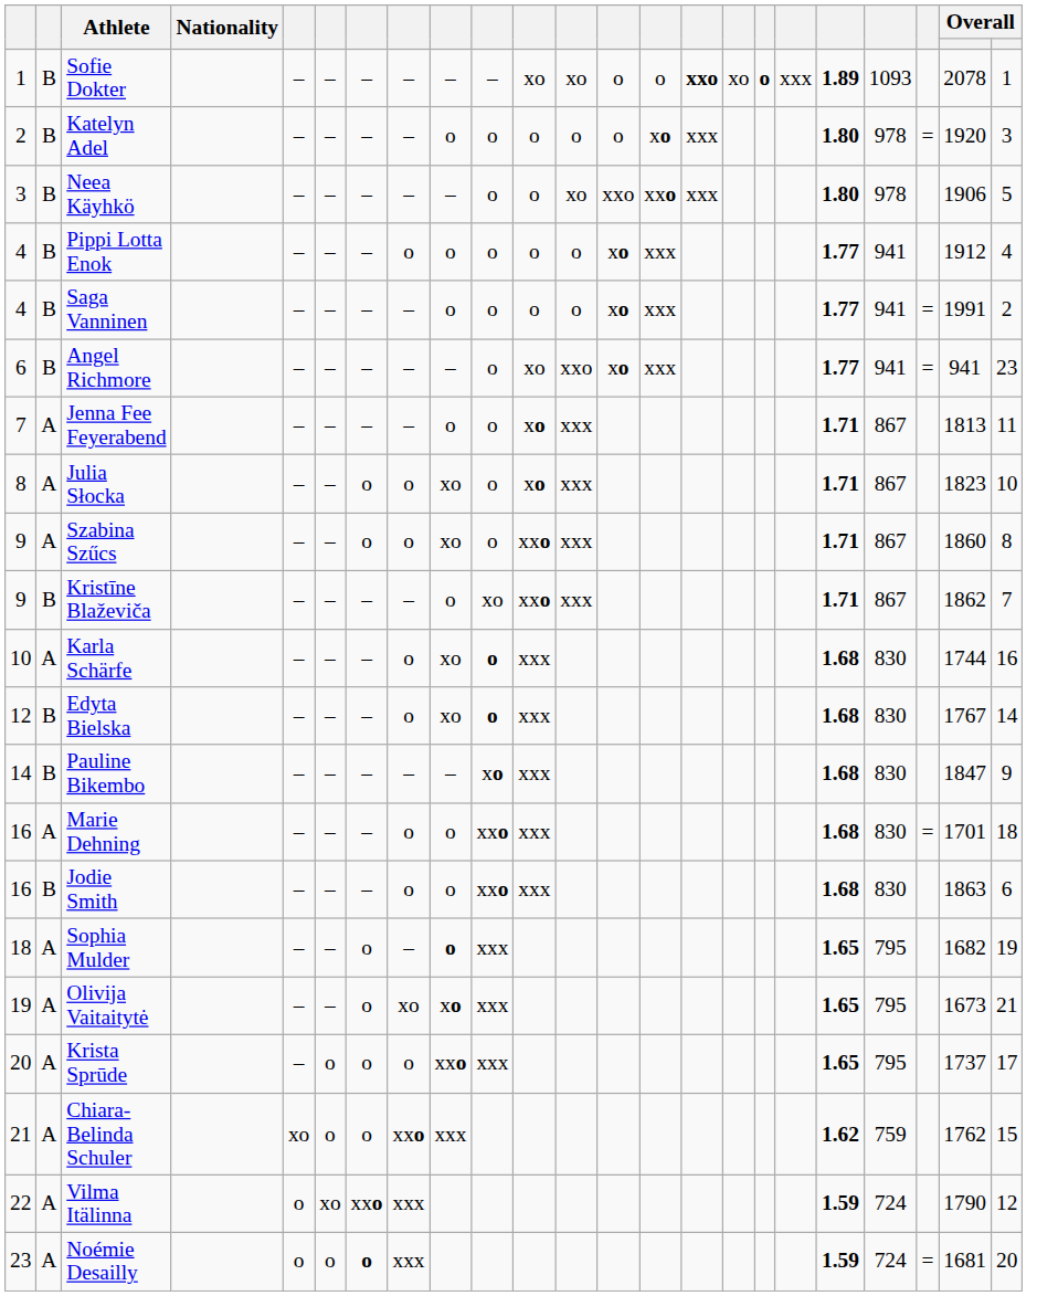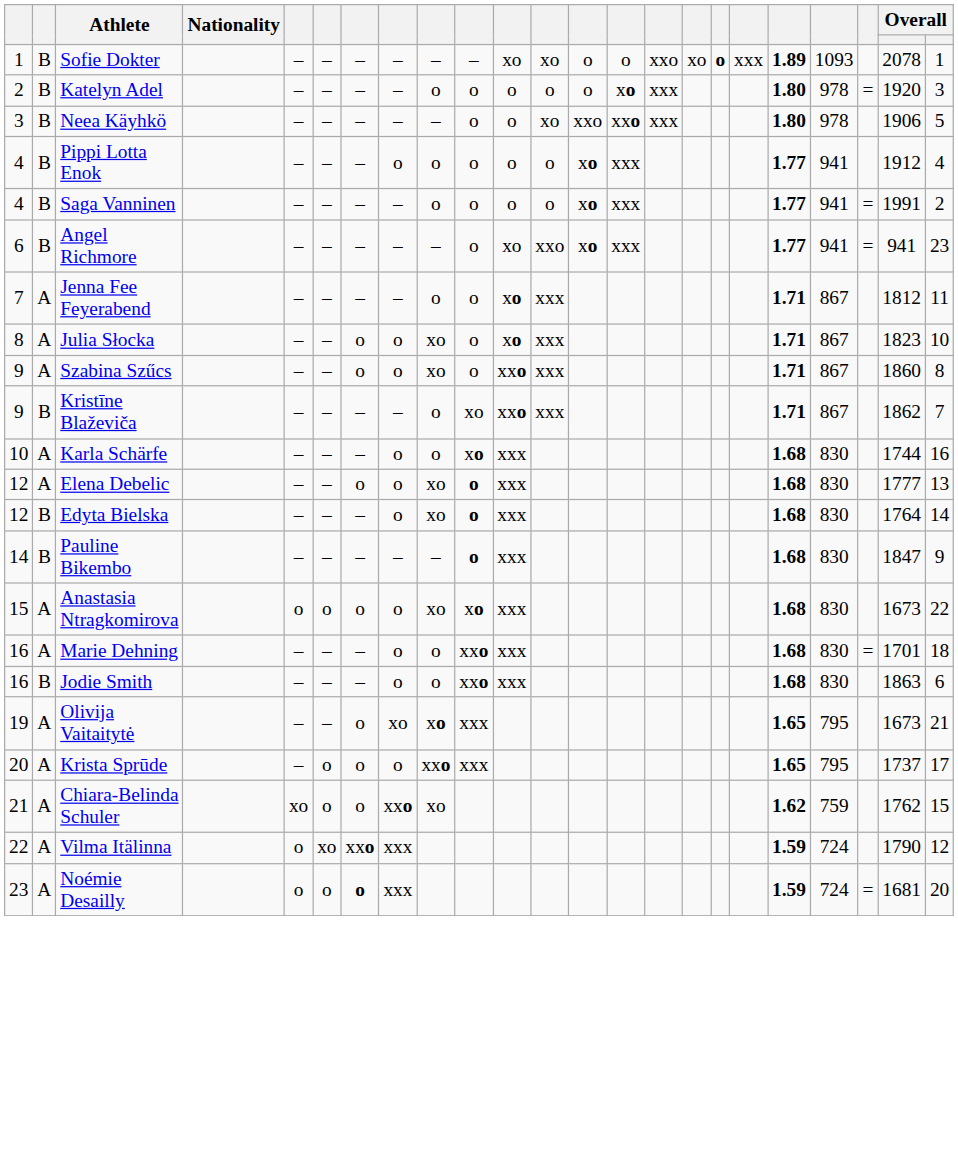Sofie Dokter | column 15: bold -> normal
Jenna Fee Feyerabend | column 22: 1813 -> 1812
Karla Schärfe | column 9: xo -> o
Karla Schärfe | column 10: o -> xo
+ row: 12 | A | Elena Debelic | – | – | o | o | xo | o | xxx | 1.68 | 830 | 1777 | 13
Edyta Bielska | column 22: 1767 -> 1764
Pauline Bikembo | column 10: xo -> o
+ row: 15 | A | Anastasia Ntragkomirova | o | o | o | o | xo | xo | xxx | 1.68 | 830 | 1673 | 22
- row: 18 | A | Sophia Mulder | – | – | o | – | o | xxx | 1.65 | 795 | 1682 | 19
Chiara-Belinda Schuler | column 9: xxx -> xo
